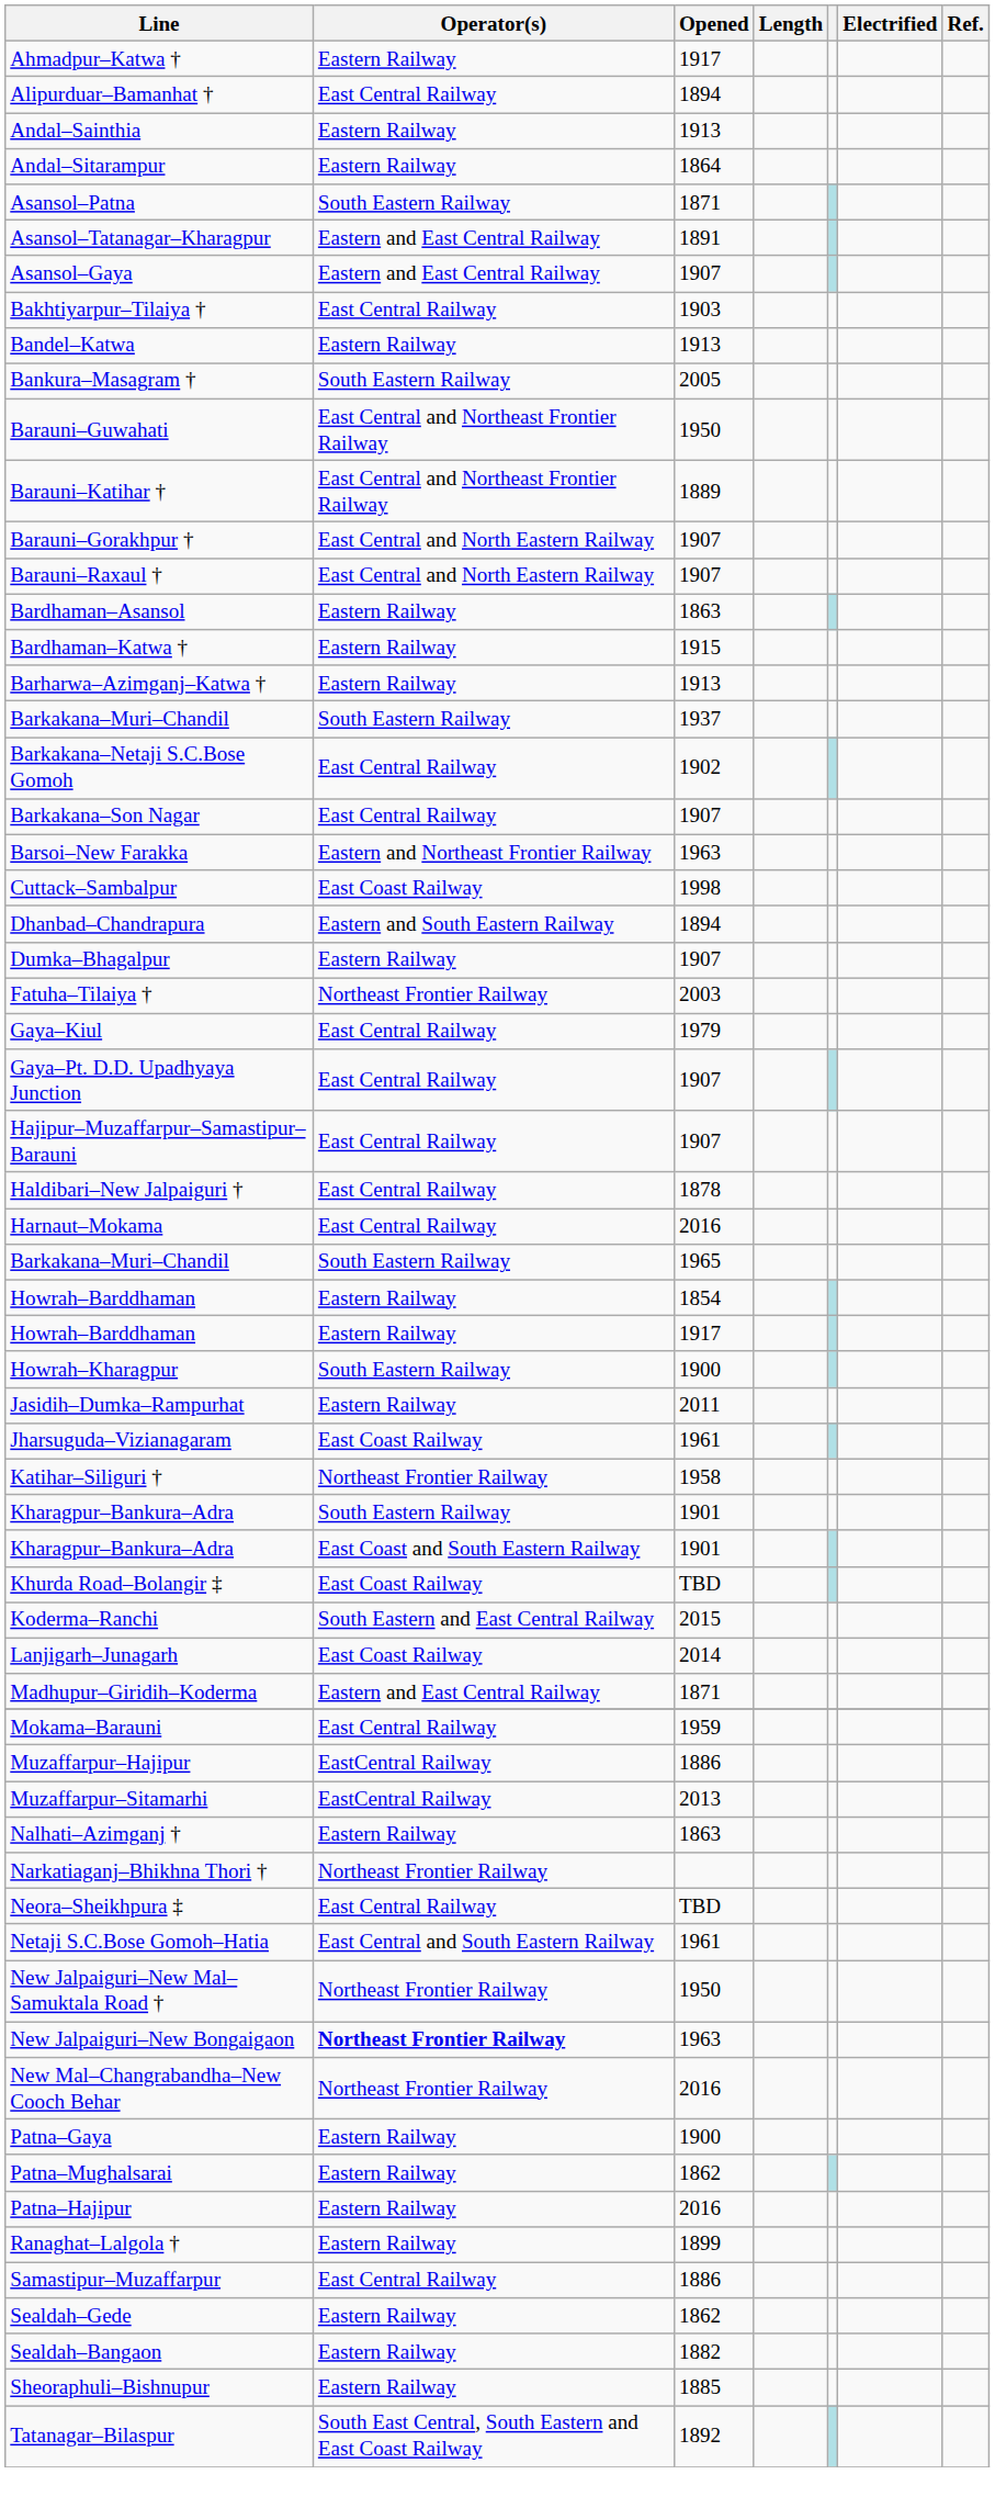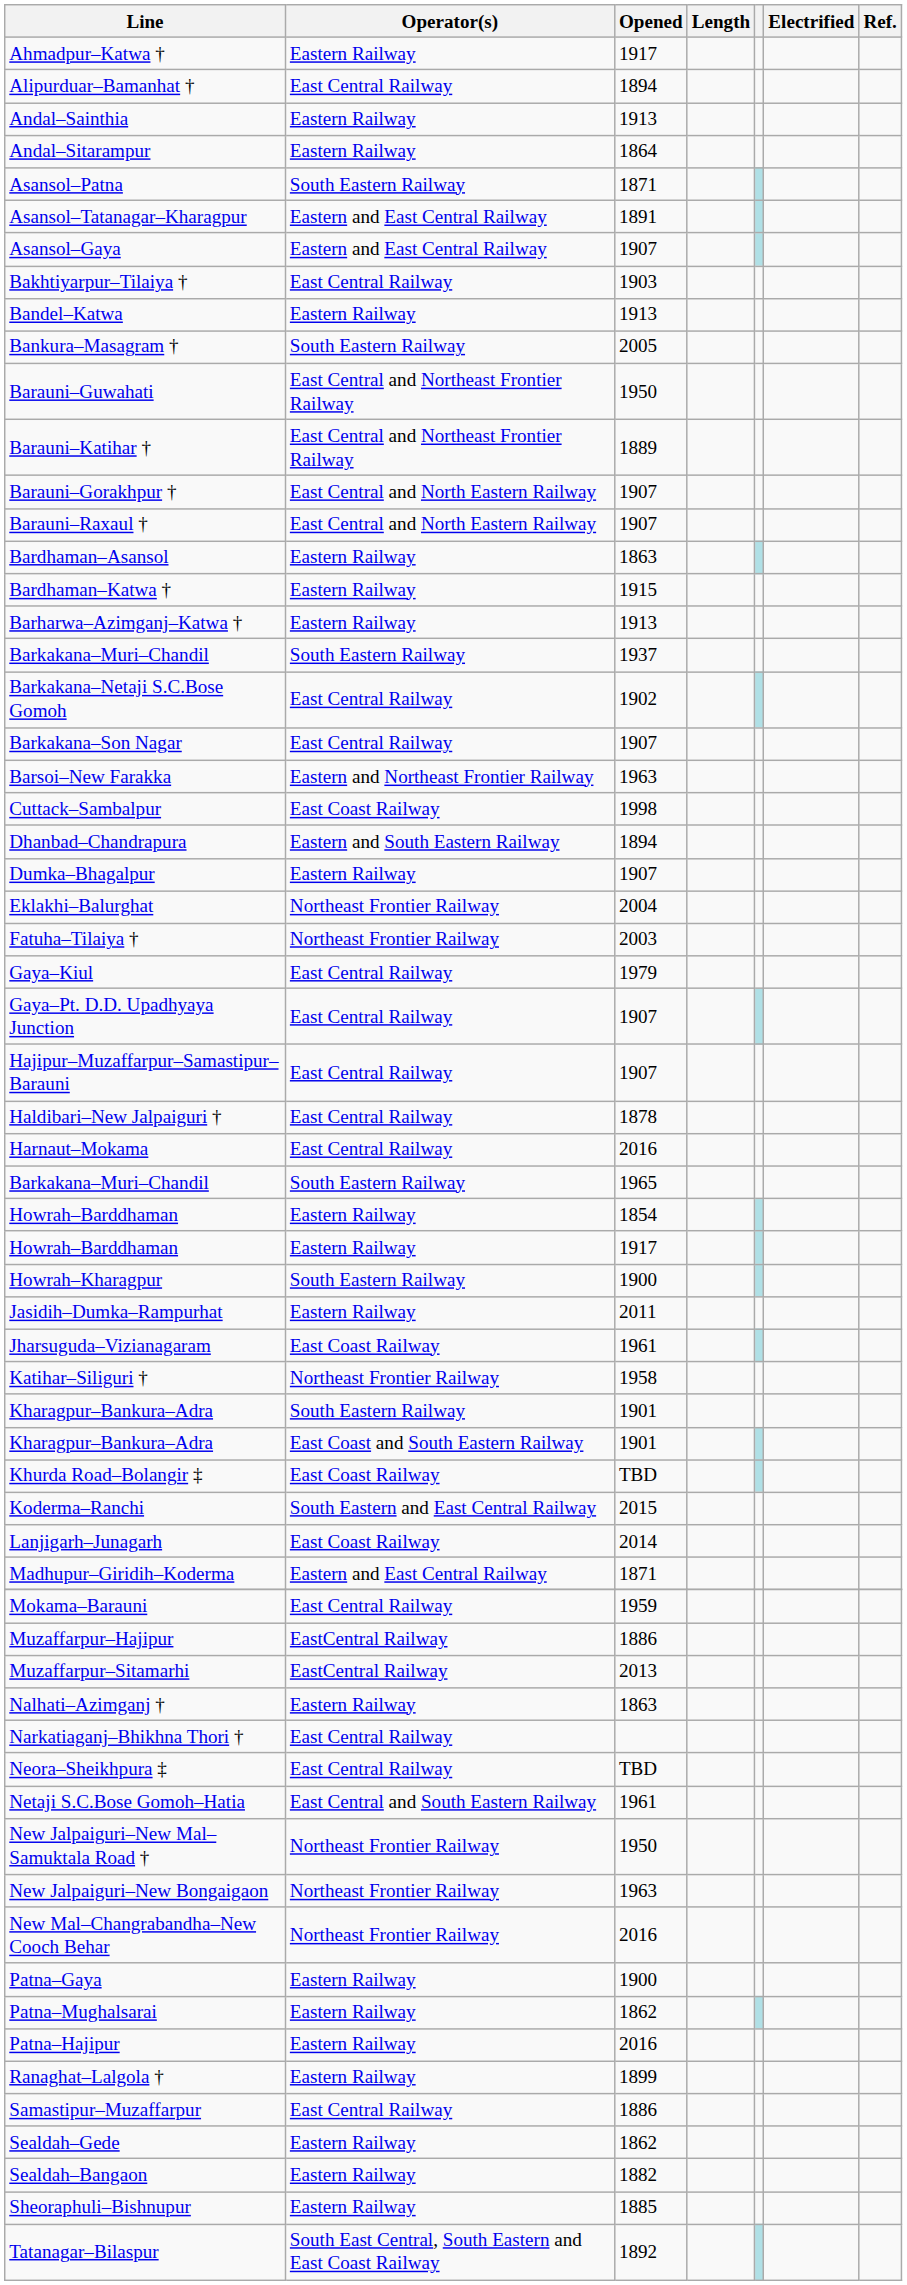+ row: Eklakhi–Balurghat | Northeast Frontier Railway | 2004
Narkatiaganj–Bhikhna Thori † | Operator(s): Northeast Frontier Railway -> East Central Railway
New Jalpaiguri–New Bongaigaon | Operator(s): bold -> normal
